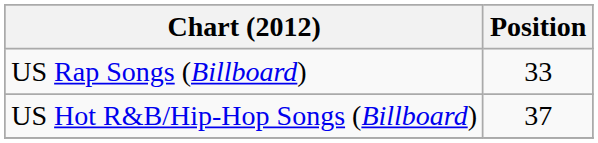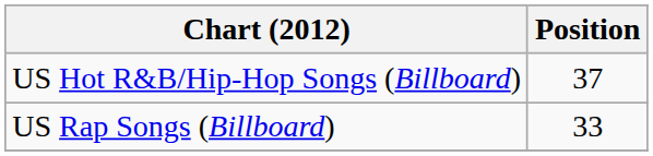rows swapped: US Hot R&B/Hip-Hop Songs (Billboard) <-> US Rap Songs (Billboard)
